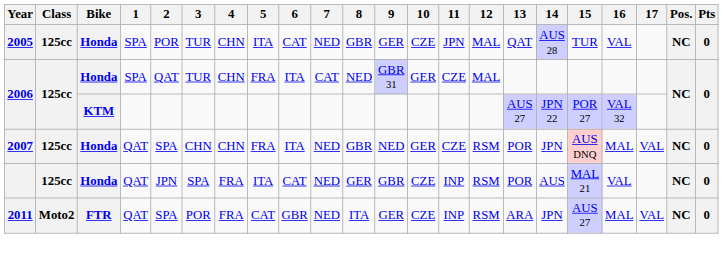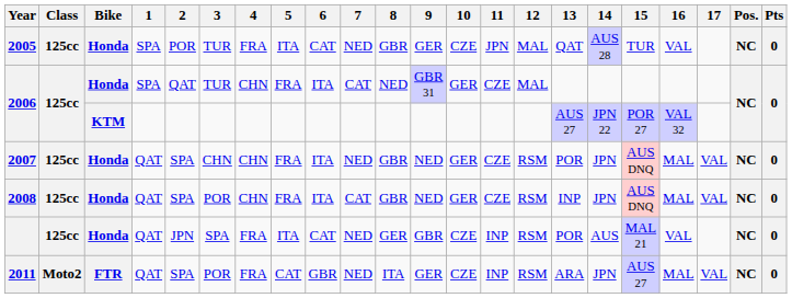2005 | 4: CHN -> FRA
+ row: 2008 | 125cc | Honda | QAT | SPA | POR | CHN | FRA | ITA | CAT | GBR | NED | GER | CZE | RSM | INP | JPN | AUS DNQ | MAL | VAL | NC | 0
